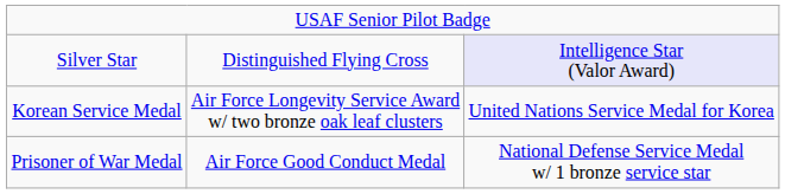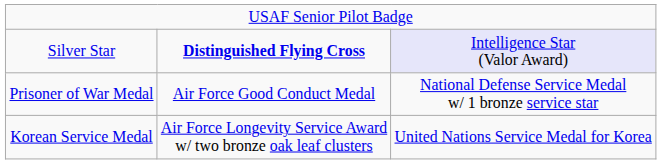Silver Star | column 2: normal -> bold
rows swapped: Prisoner of War Medal <-> Korean Service Medal
